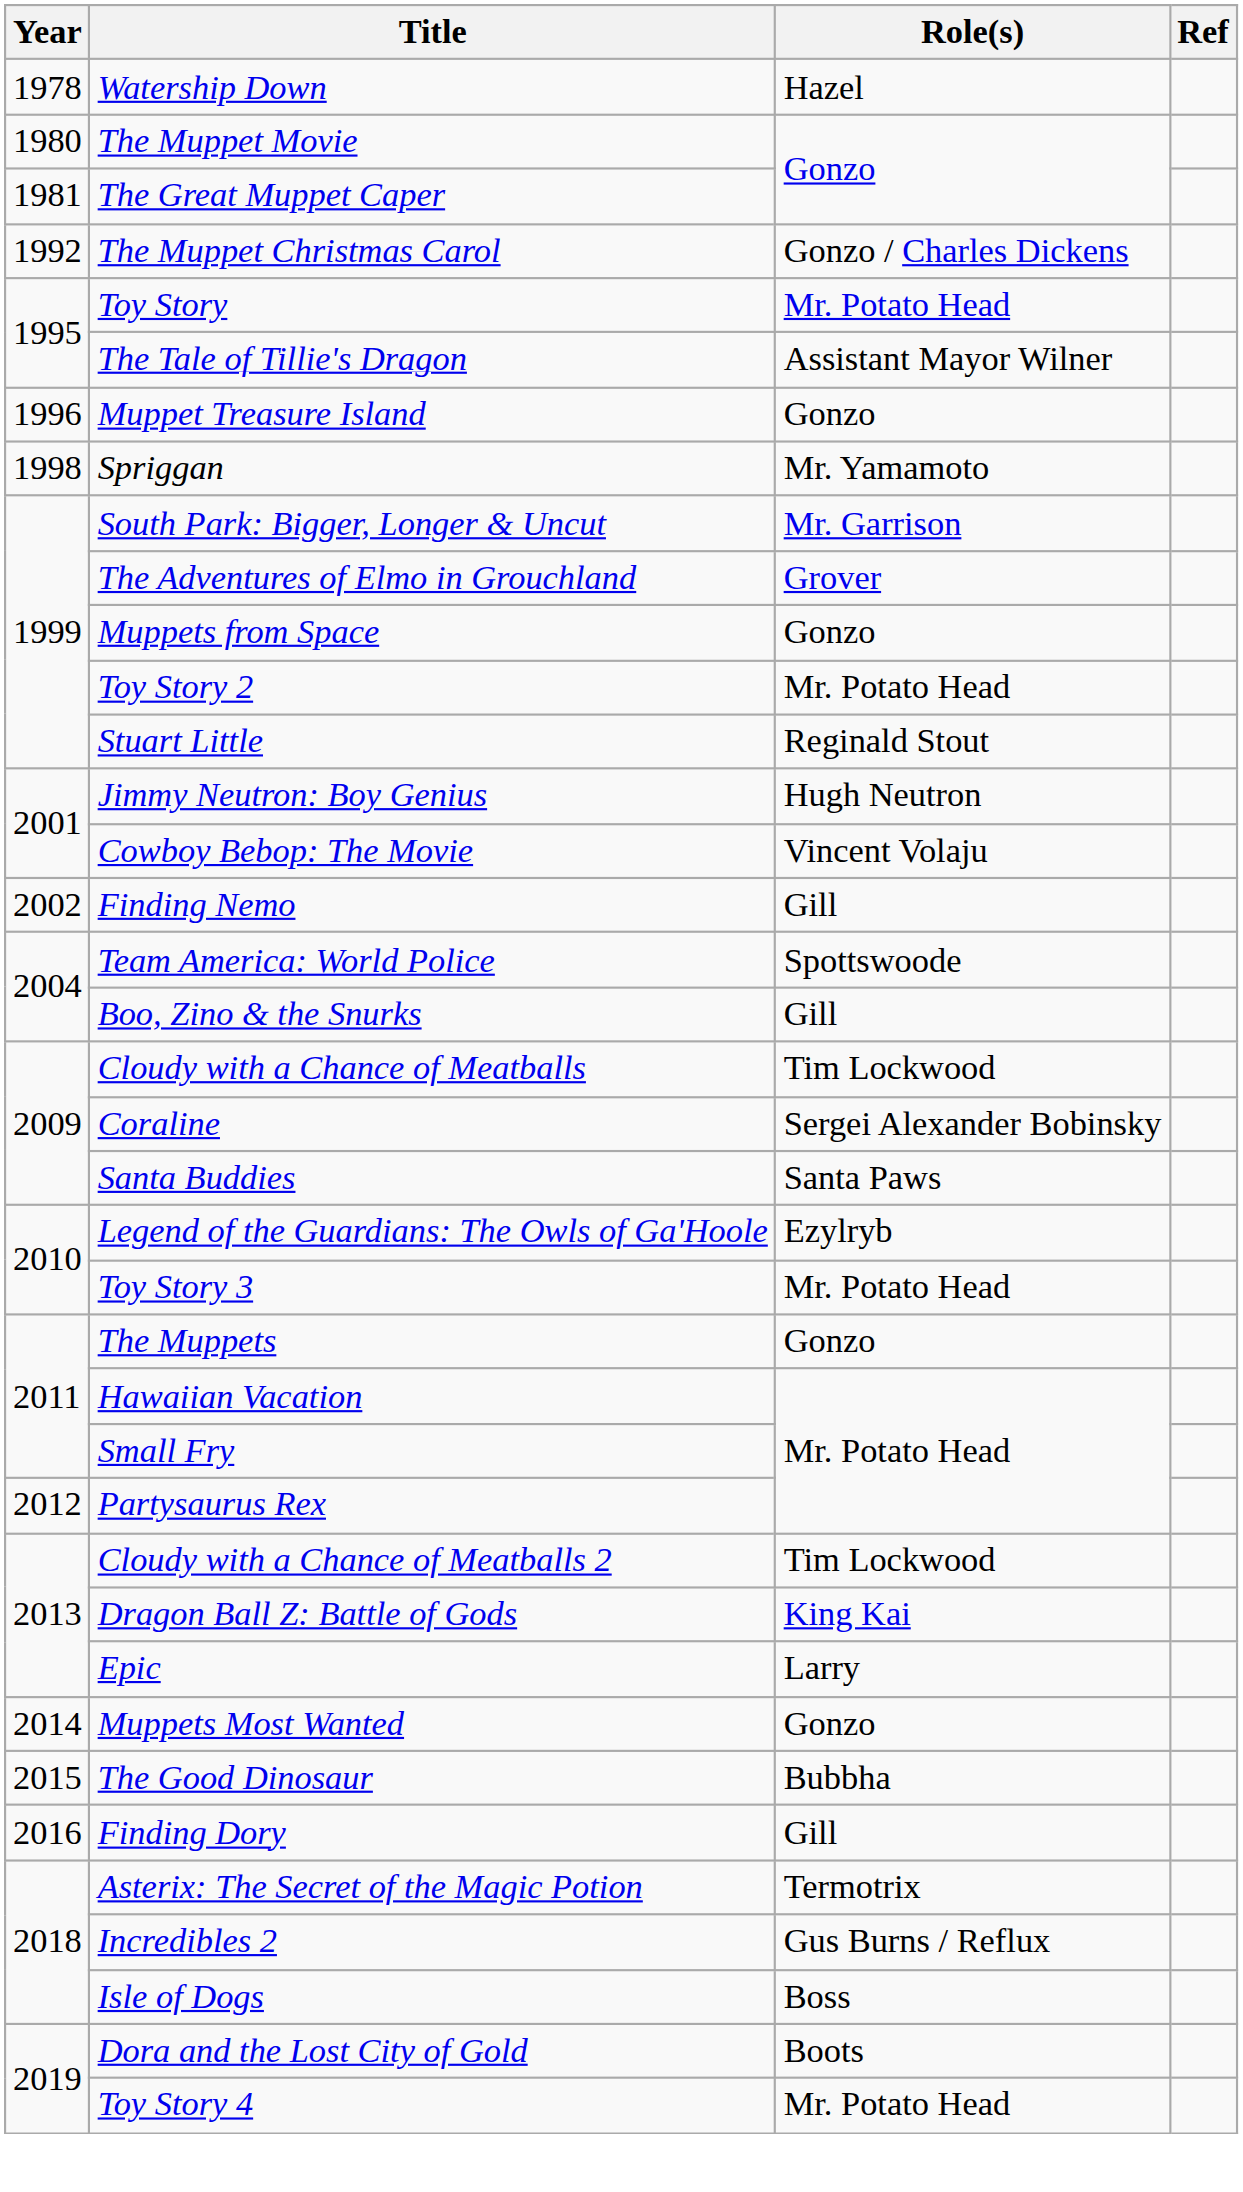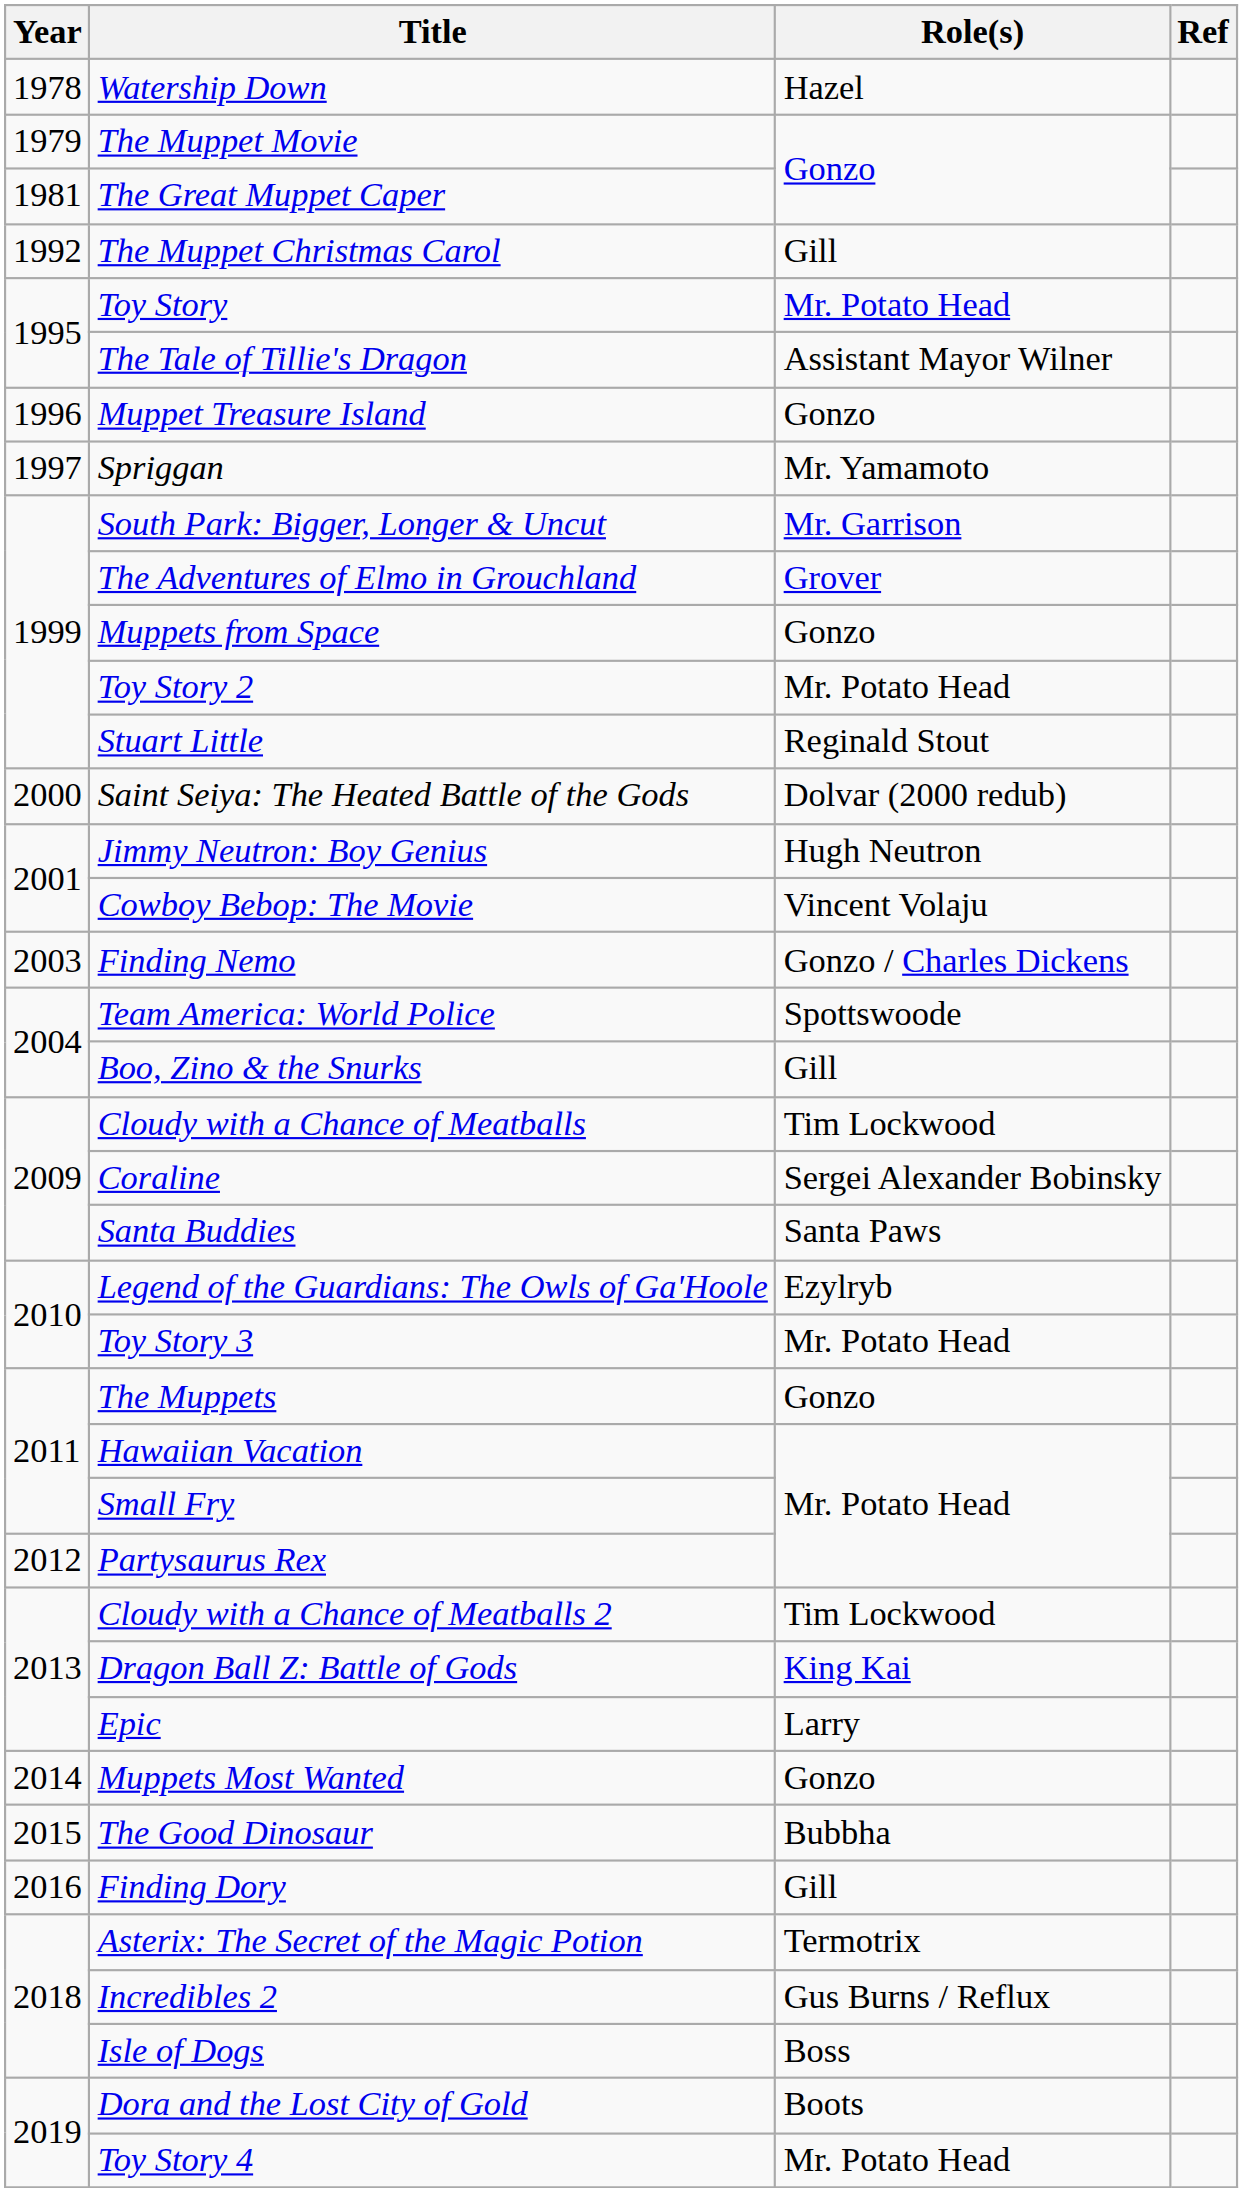The Muppet Movie | Year: 1980 -> 1979
The Muppet Christmas Carol | Role(s): Gonzo / Charles Dickens -> Gill
Spriggan | Year: 1998 -> 1997
+ row: 2000 | Saint Seiya: The Heated Battle of the Gods | Dolvar (2000 redub)
Finding Nemo | Year: 2002 -> 2003
Finding Nemo | Role(s): Gill -> Gonzo / Charles Dickens
